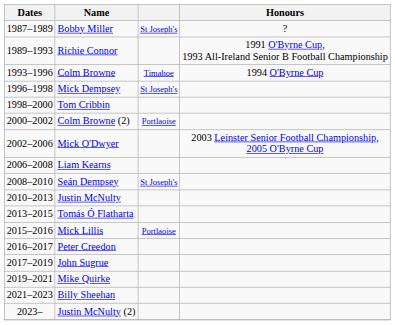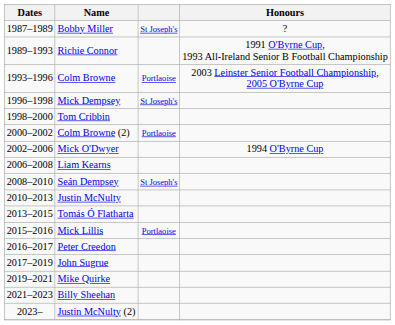Colm Browne | column 3: Timahoe -> Portlaoise
Colm Browne | Honours: 1994 O'Byrne Cup -> 2003 Leinster Senior Football Championship, 2005 O'Byrne Cup
Mick O'Dwyer | Honours: 2003 Leinster Senior Football Championship, 2005 O'Byrne Cup -> 1994 O'Byrne Cup
